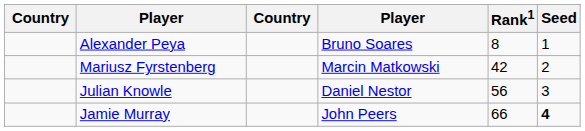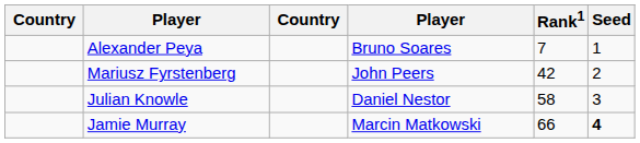Alexander Peya | Rank1: 8 -> 7
Mariusz Fyrstenberg | column 4: Marcin Matkowski -> John Peers
Julian Knowle | Rank1: 56 -> 58
Jamie Murray | column 4: John Peers -> Marcin Matkowski
